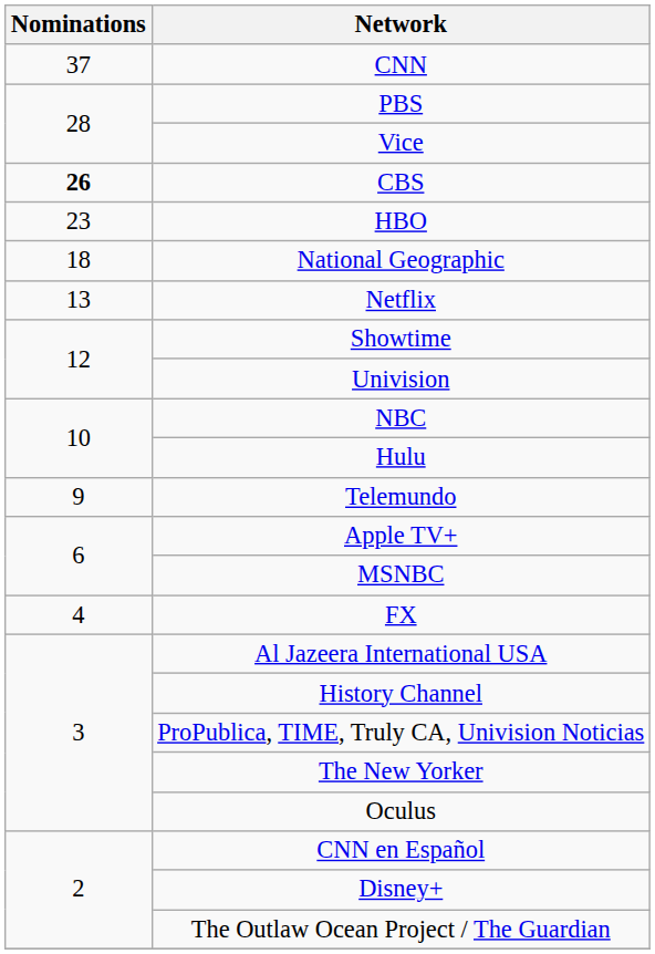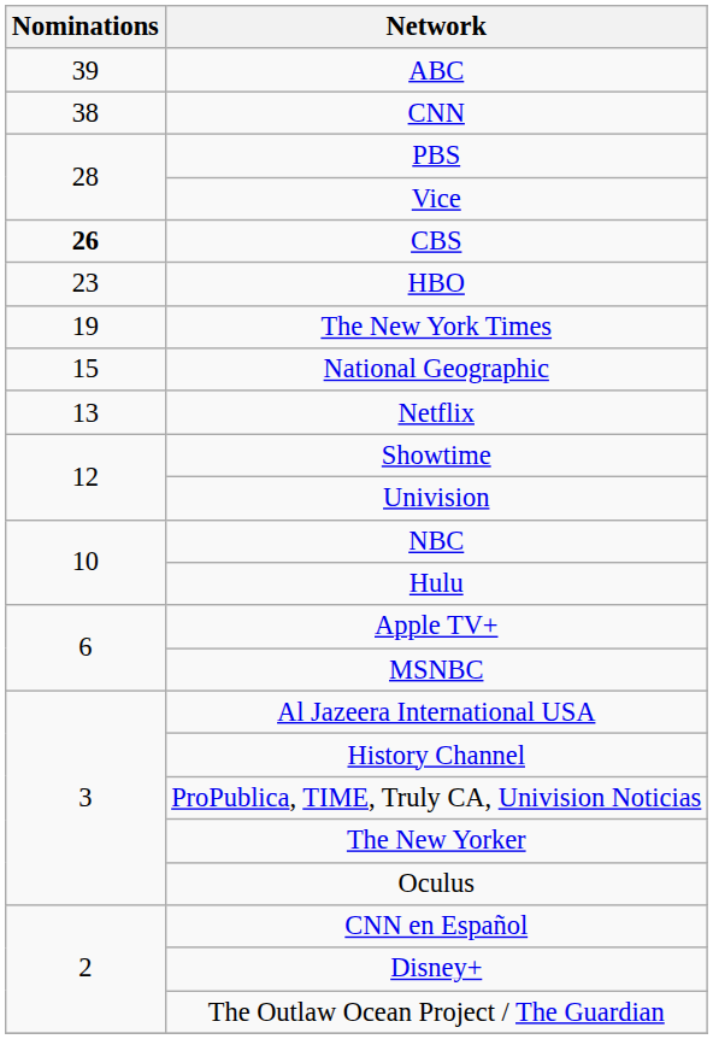+ row: 39 | ABC
CNN | Nominations: 37 -> 38
+ row: 19 | The New York Times
National Geographic | Nominations: 18 -> 15
- row: 9 | Telemundo
- row: 4 | FX
